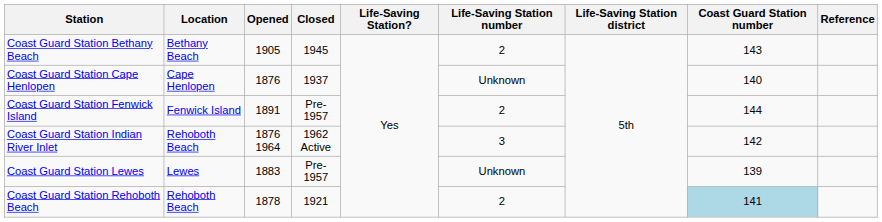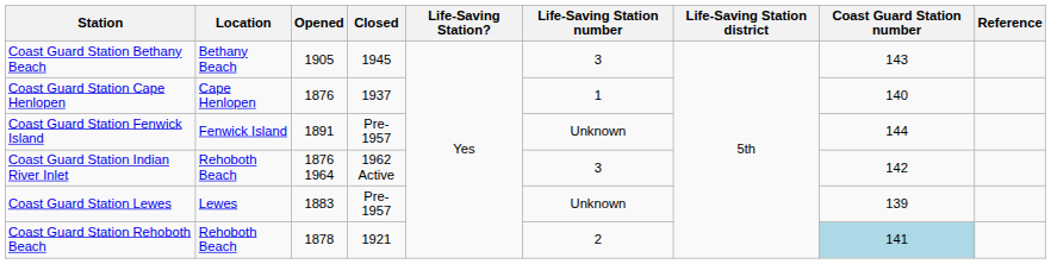Coast Guard Station Bethany Beach | Life-Saving Station number: 2 -> 3
Coast Guard Station Cape Henlopen | Life-Saving Station number: Unknown -> 1
Coast Guard Station Fenwick Island | Life-Saving Station number: 2 -> Unknown
